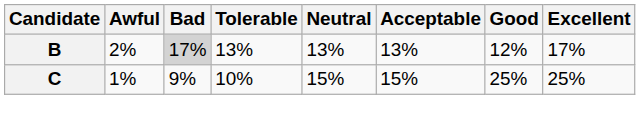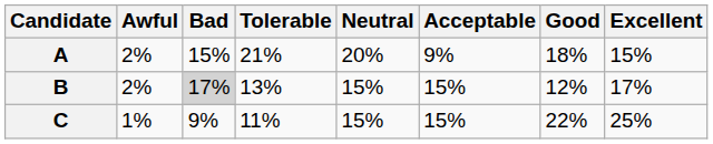+ row: A | 2% | 15% | 21% | 20% | 9% | 18% | 15%
B | Neutral: 13% -> 15%
B | Acceptable: 13% -> 15%
C | Tolerable: 10% -> 11%
C | Good: 25% -> 22%
